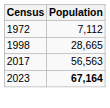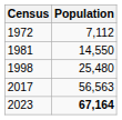+ row: 1981 | 14,550
1998 | Population: 28,665 -> 25,480
